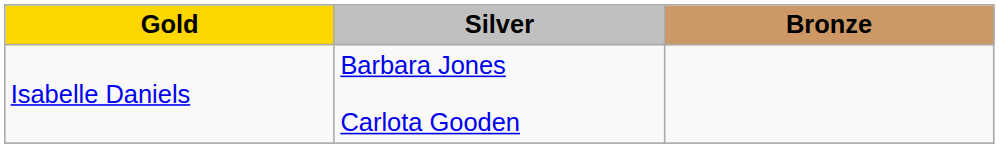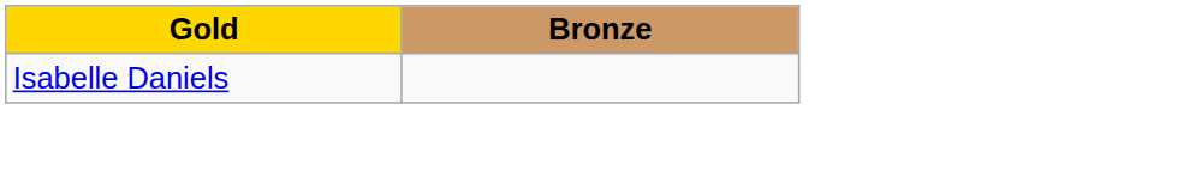- column: Silver | Barbara Jones Carlota Gooden
